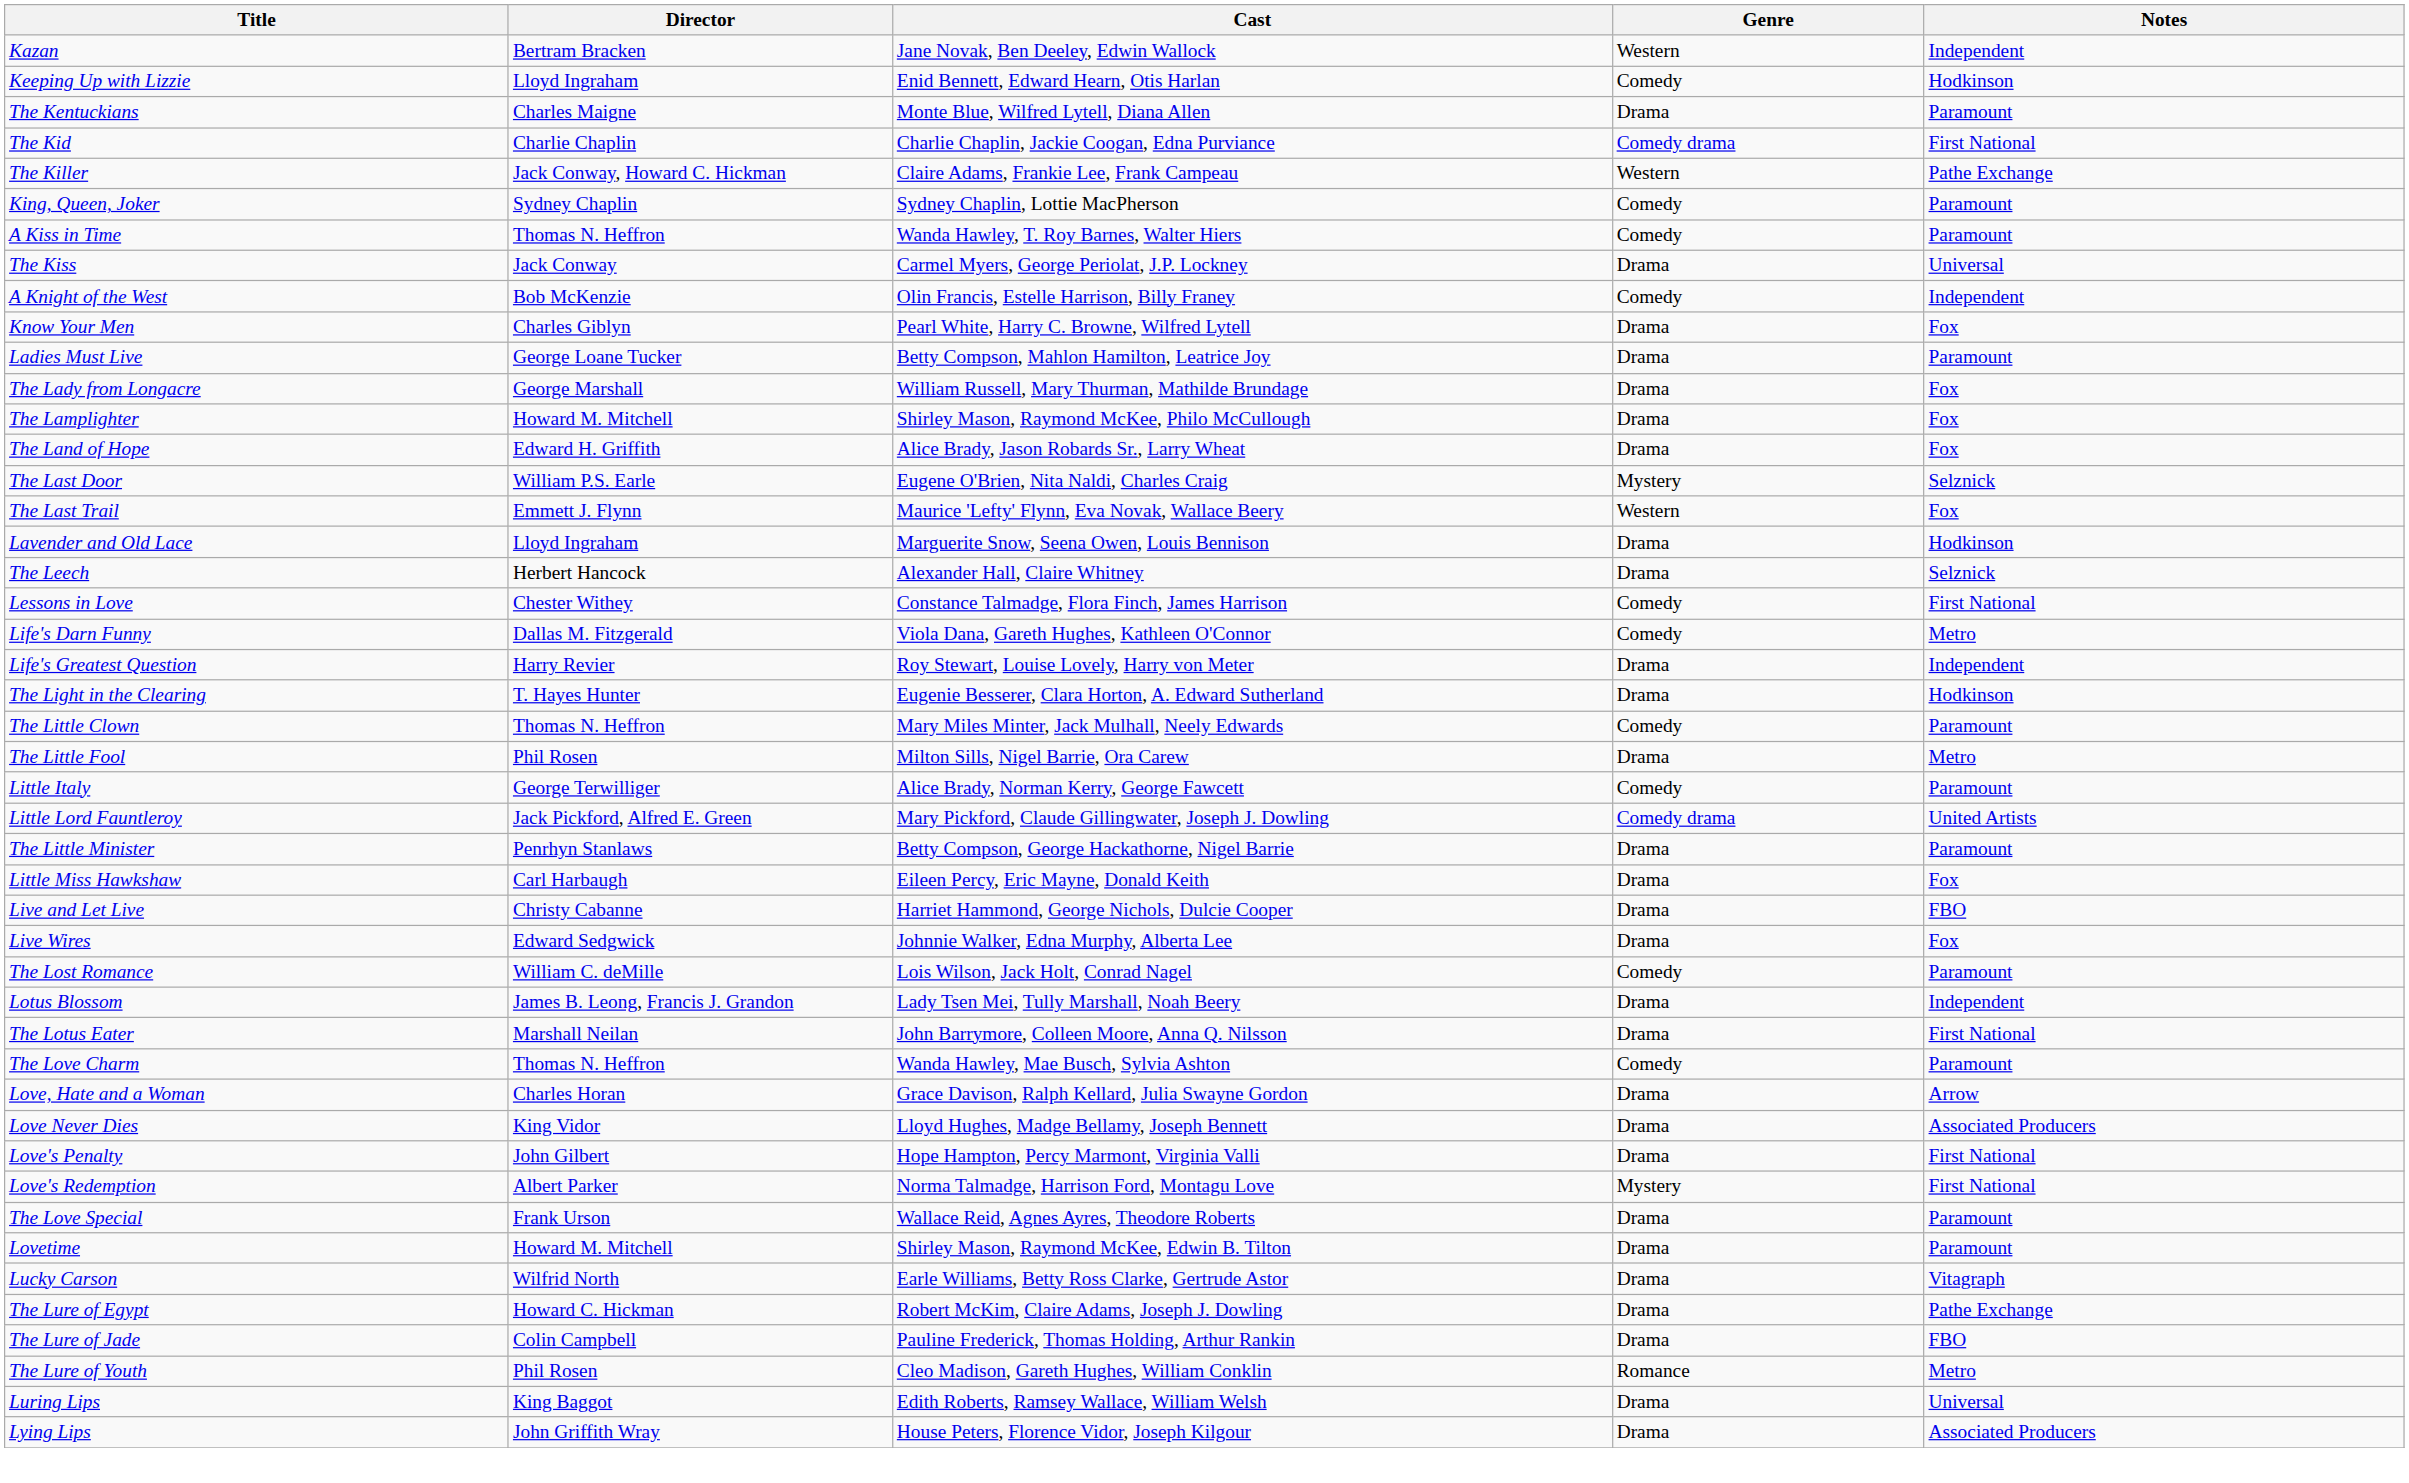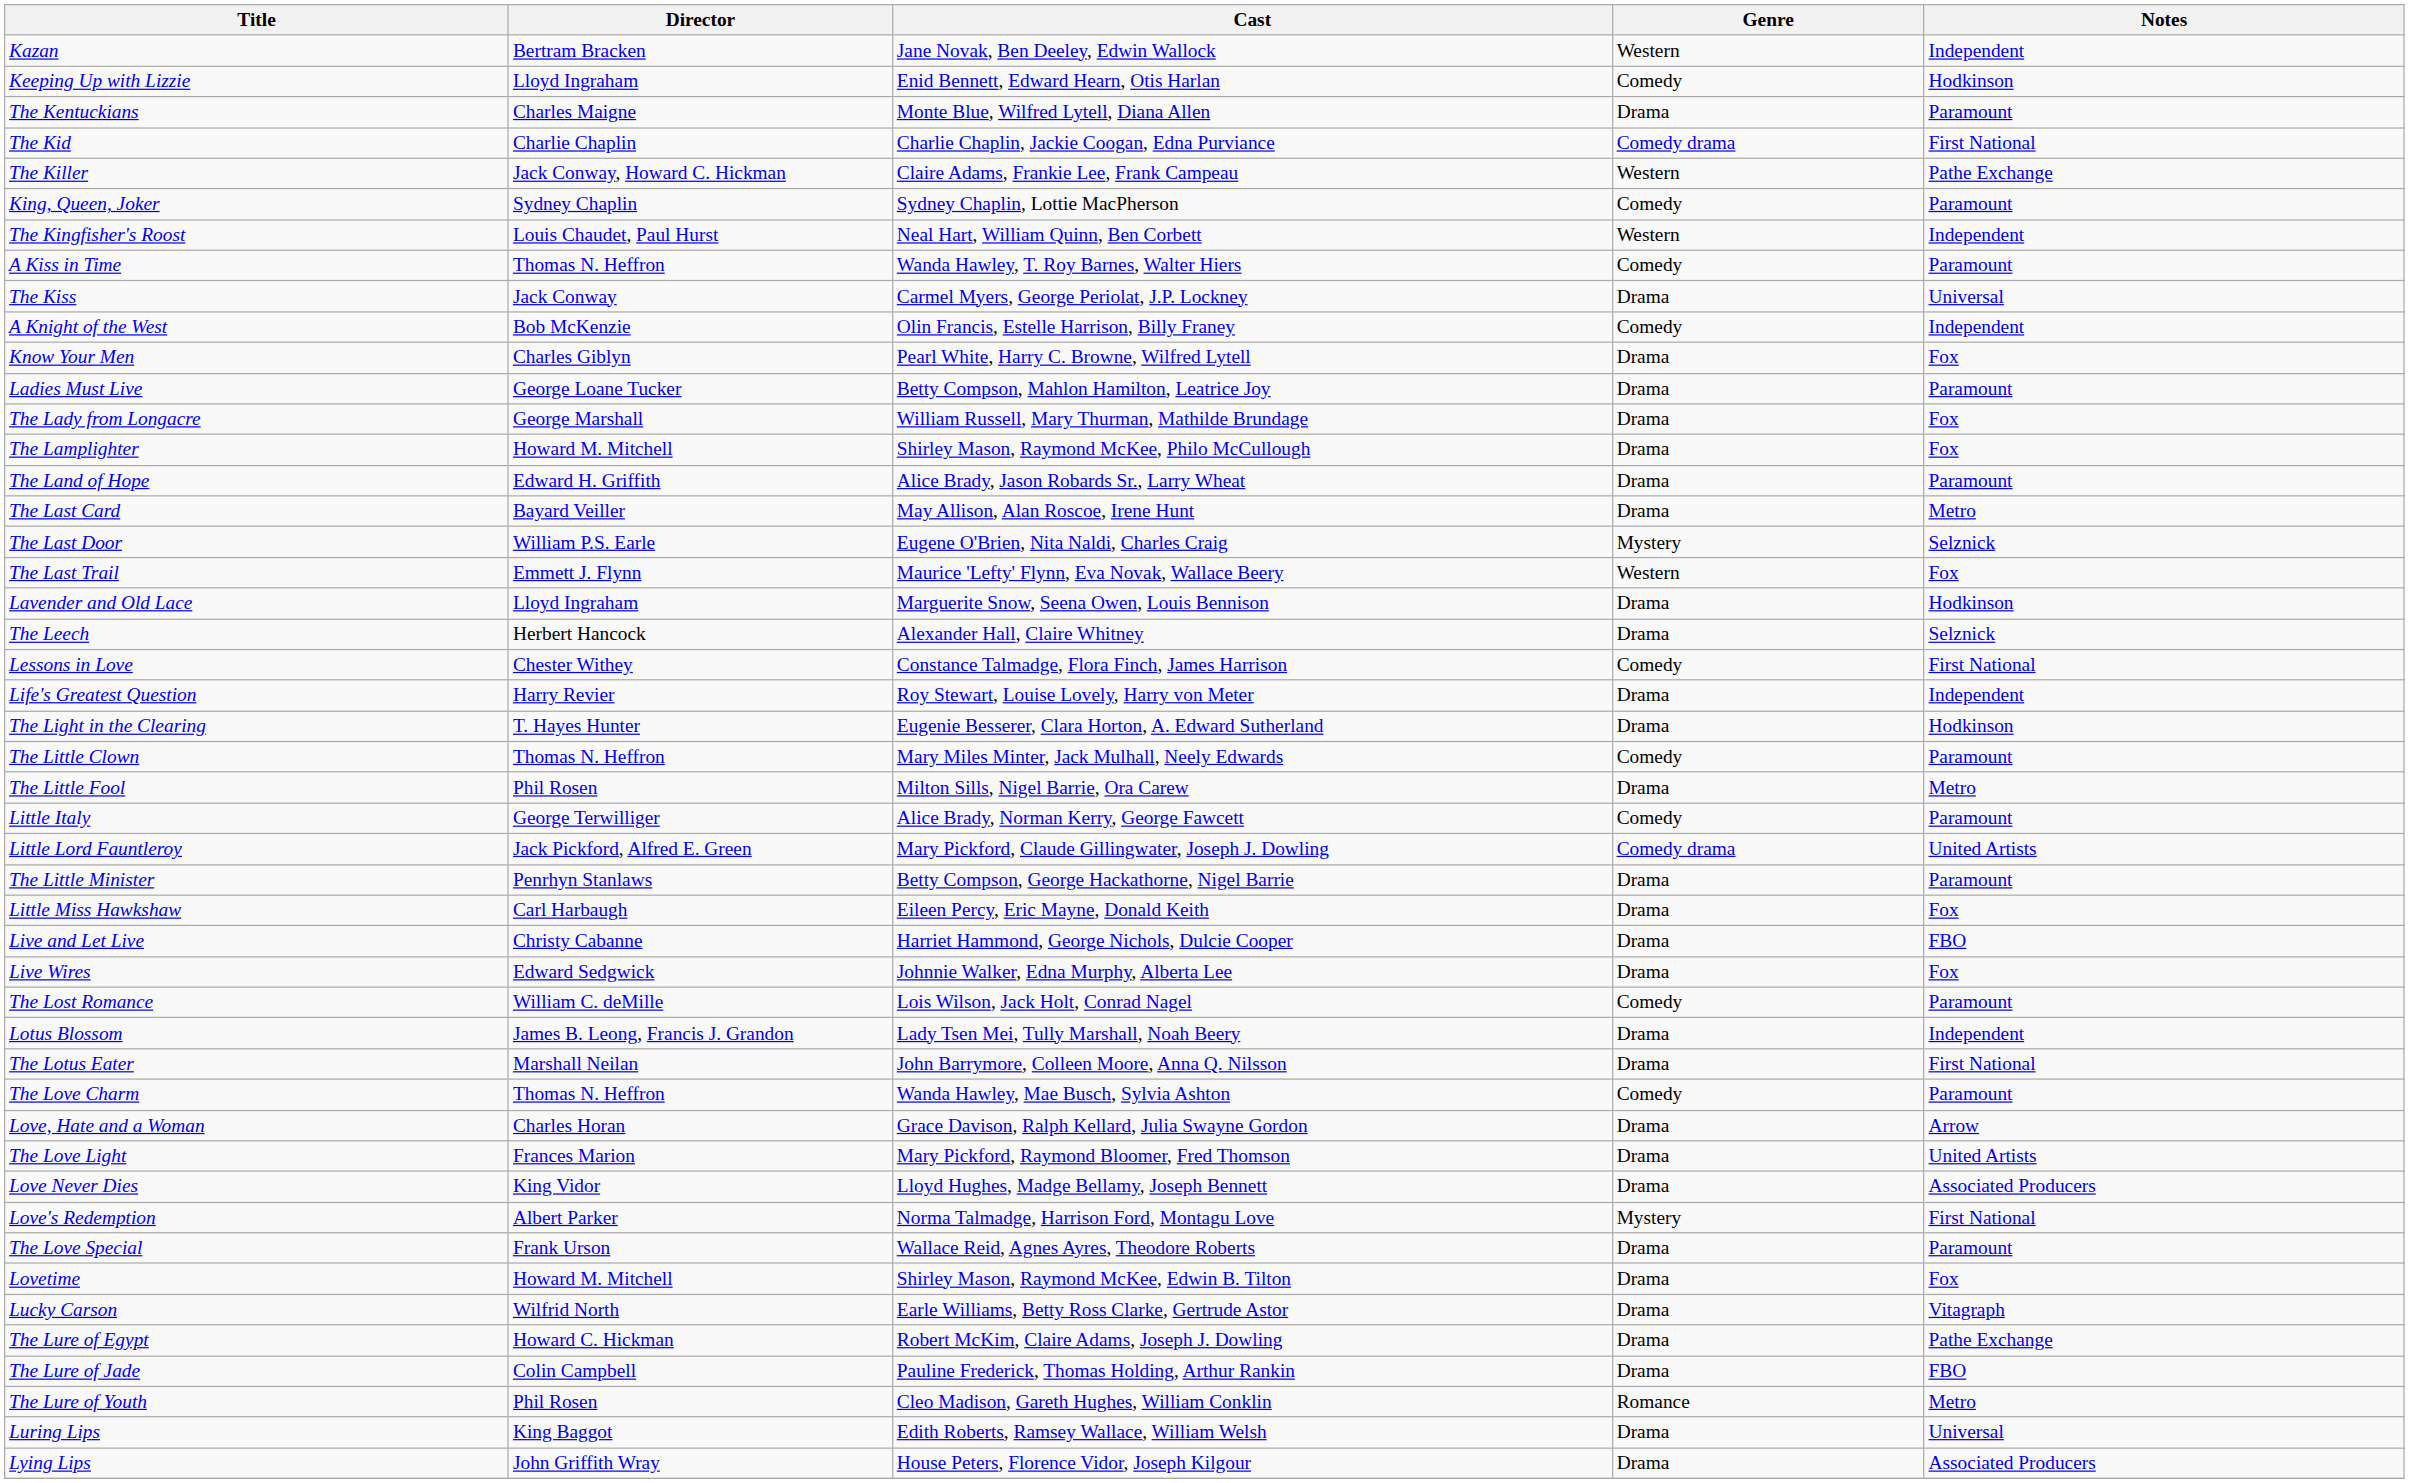+ row: The Kingfisher's Roost | Louis Chaudet, Paul Hurst | Neal Hart, William Quinn, Ben Corbett | Western | Independent
The Land of Hope | Notes: Fox -> Paramount
+ row: The Last Card | Bayard Veiller | May Allison, Alan Roscoe, Irene Hunt | Drama | Metro
- row: Life's Darn Funny | Dallas M. Fitzgerald | Viola Dana, Gareth Hughes, Kathleen O'Connor | Comedy | Metro
+ row: The Love Light | Frances Marion | Mary Pickford, Raymond Bloomer, Fred Thomson | Drama | United Artists
- row: Love's Penalty | John Gilbert | Hope Hampton, Percy Marmont, Virginia Valli | Drama | First National
Lovetime | Notes: Paramount -> Fox
